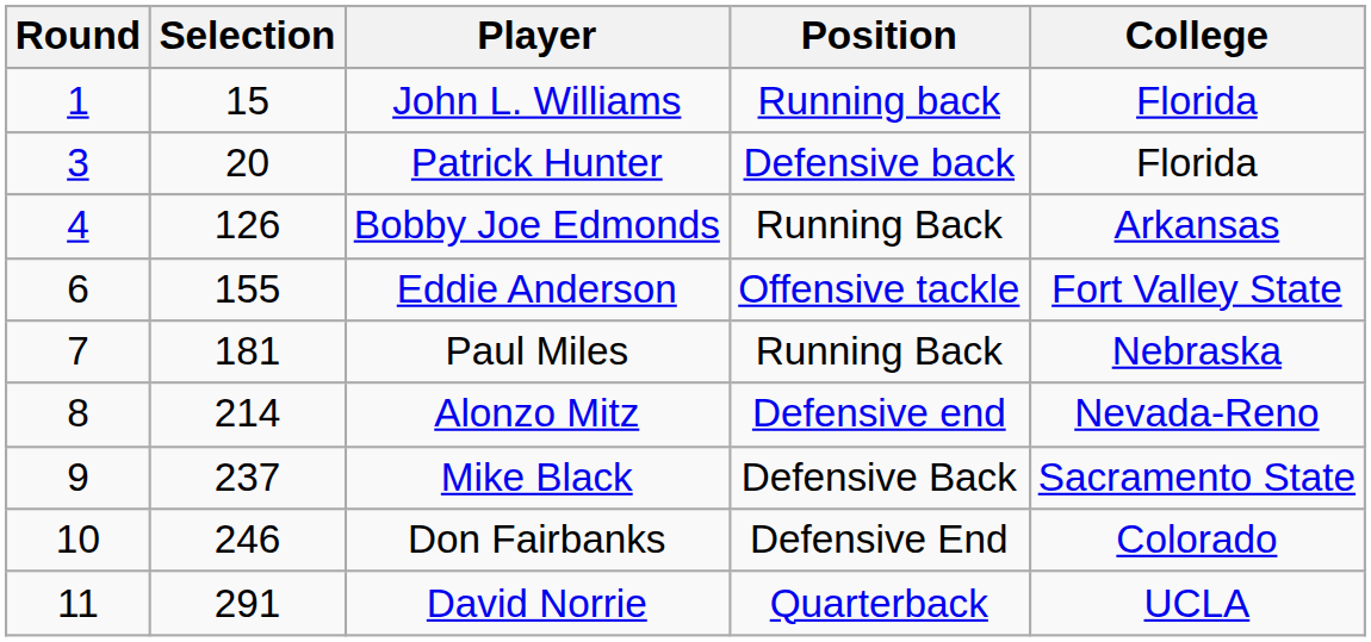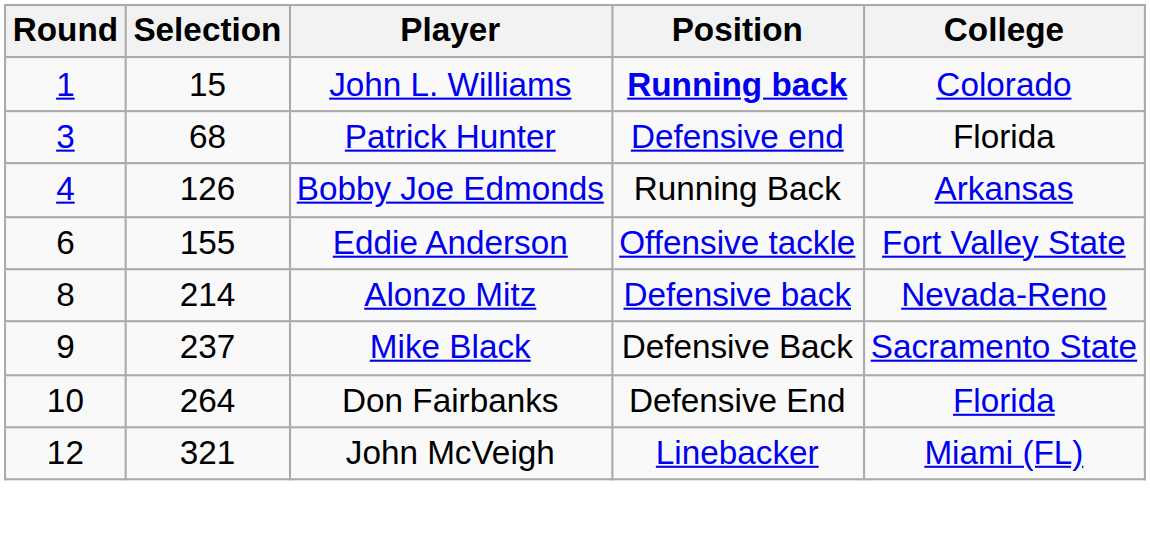John L. Williams | Position: normal -> bold
John L. Williams | College: Florida -> Colorado
Patrick Hunter | Selection: 20 -> 68
Patrick Hunter | Position: Defensive back -> Defensive end
- row: 7 | 181 | Paul Miles | Running Back | Nebraska
Alonzo Mitz | Position: Defensive end -> Defensive back
Don Fairbanks | Selection: 246 -> 264
Don Fairbanks | College: Colorado -> Florida
- row: 11 | 291 | David Norrie | Quarterback | UCLA
+ row: 12 | 321 | John McVeigh | Linebacker | Miami (FL)
